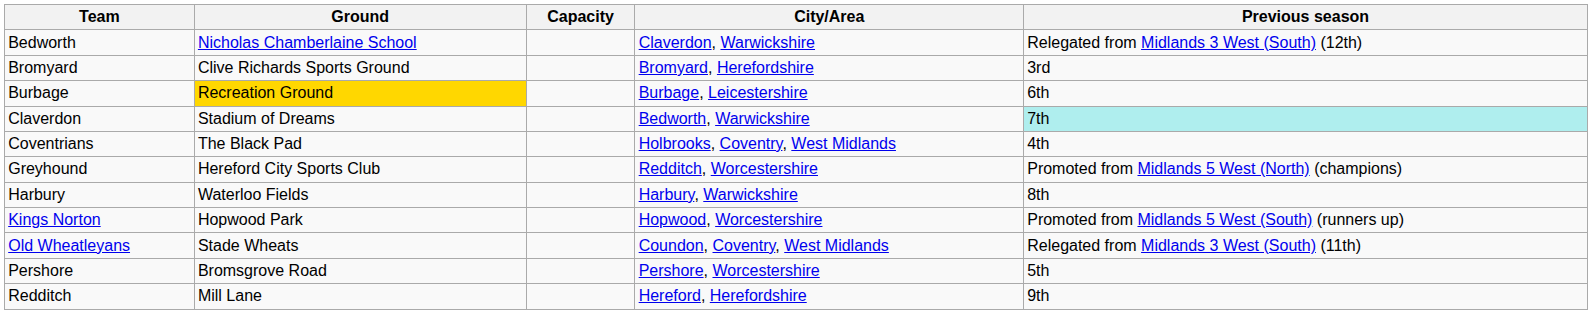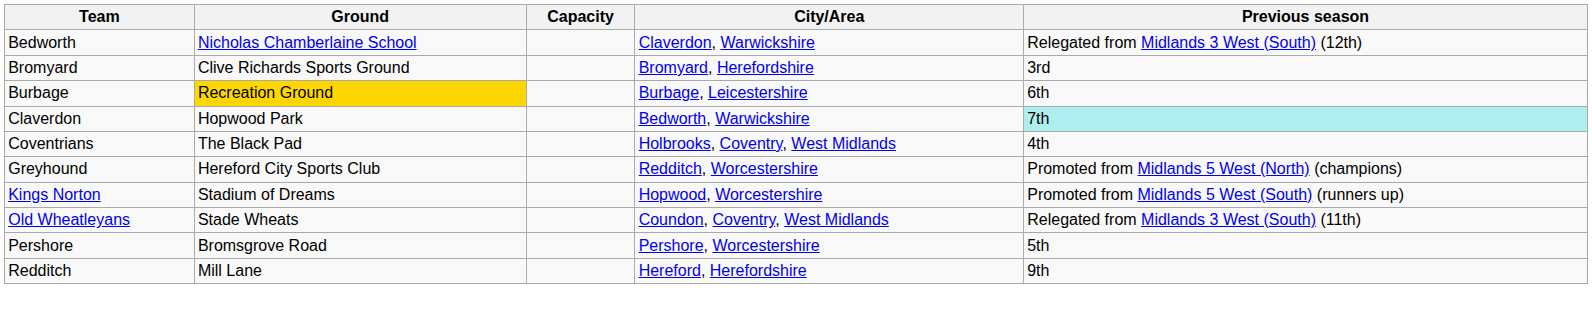Claverdon | Ground: Stadium of Dreams -> Hopwood Park
- row: Harbury | Waterloo Fields | Harbury, Warwickshire | 8th
Kings Norton | Ground: Hopwood Park -> Stadium of Dreams
